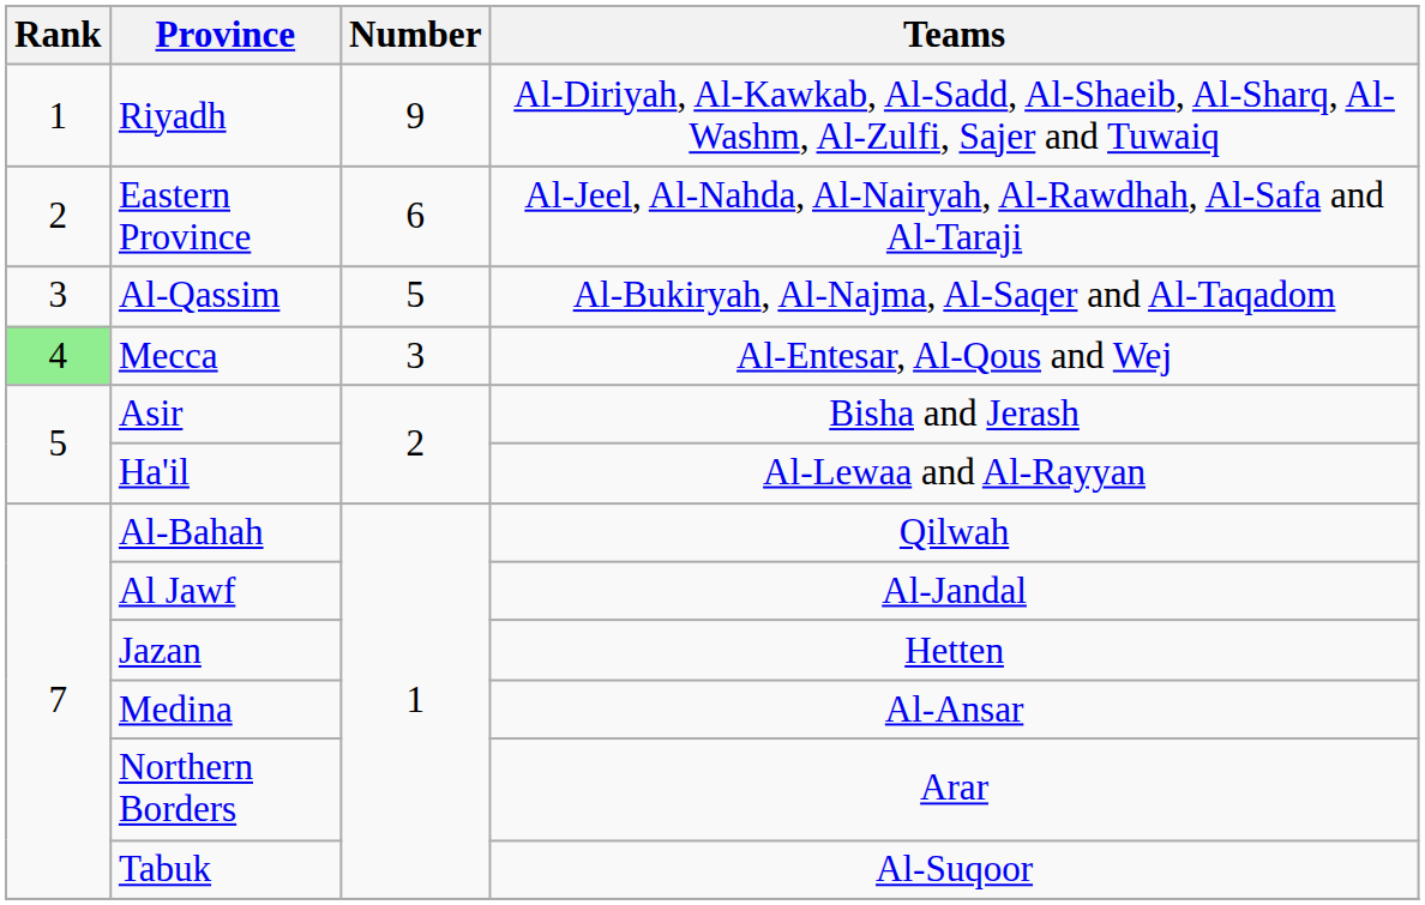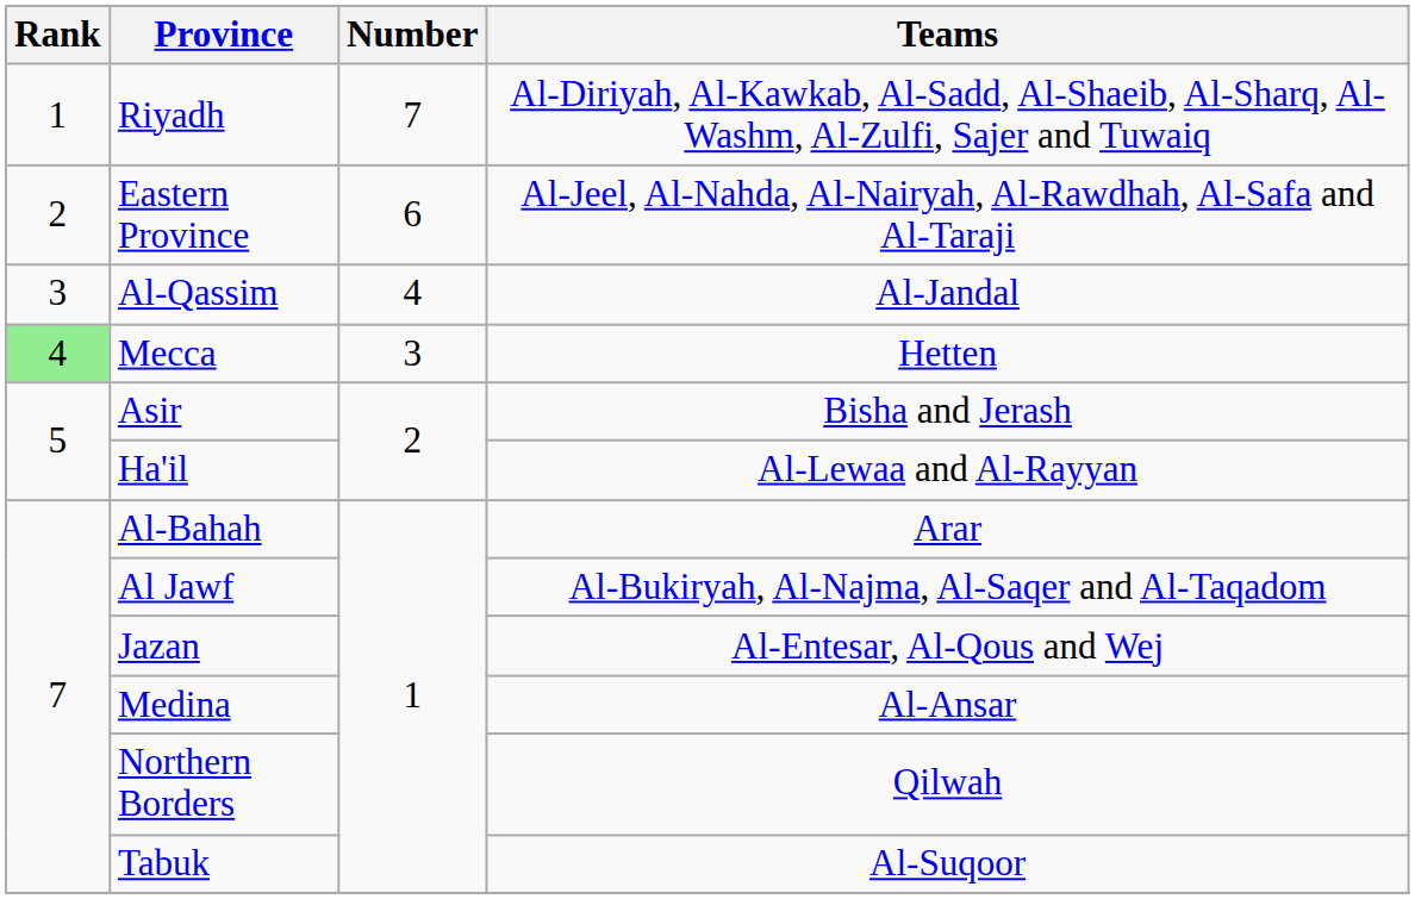Riyadh | Number: 9 -> 7
Al-Qassim | Number: 5 -> 4
Al-Qassim | Teams: Al-Bukiryah, Al-Najma, Al-Saqer and Al-Taqadom -> Al-Jandal
Mecca | Teams: Al-Entesar, Al-Qous and Wej -> Hetten
Al-Bahah | Teams: Qilwah -> Arar
Al Jawf | Teams: Al-Jandal -> Al-Bukiryah, Al-Najma, Al-Saqer and Al-Taqadom
Jazan | Teams: Hetten -> Al-Entesar, Al-Qous and Wej
Northern Borders | Teams: Arar -> Qilwah
